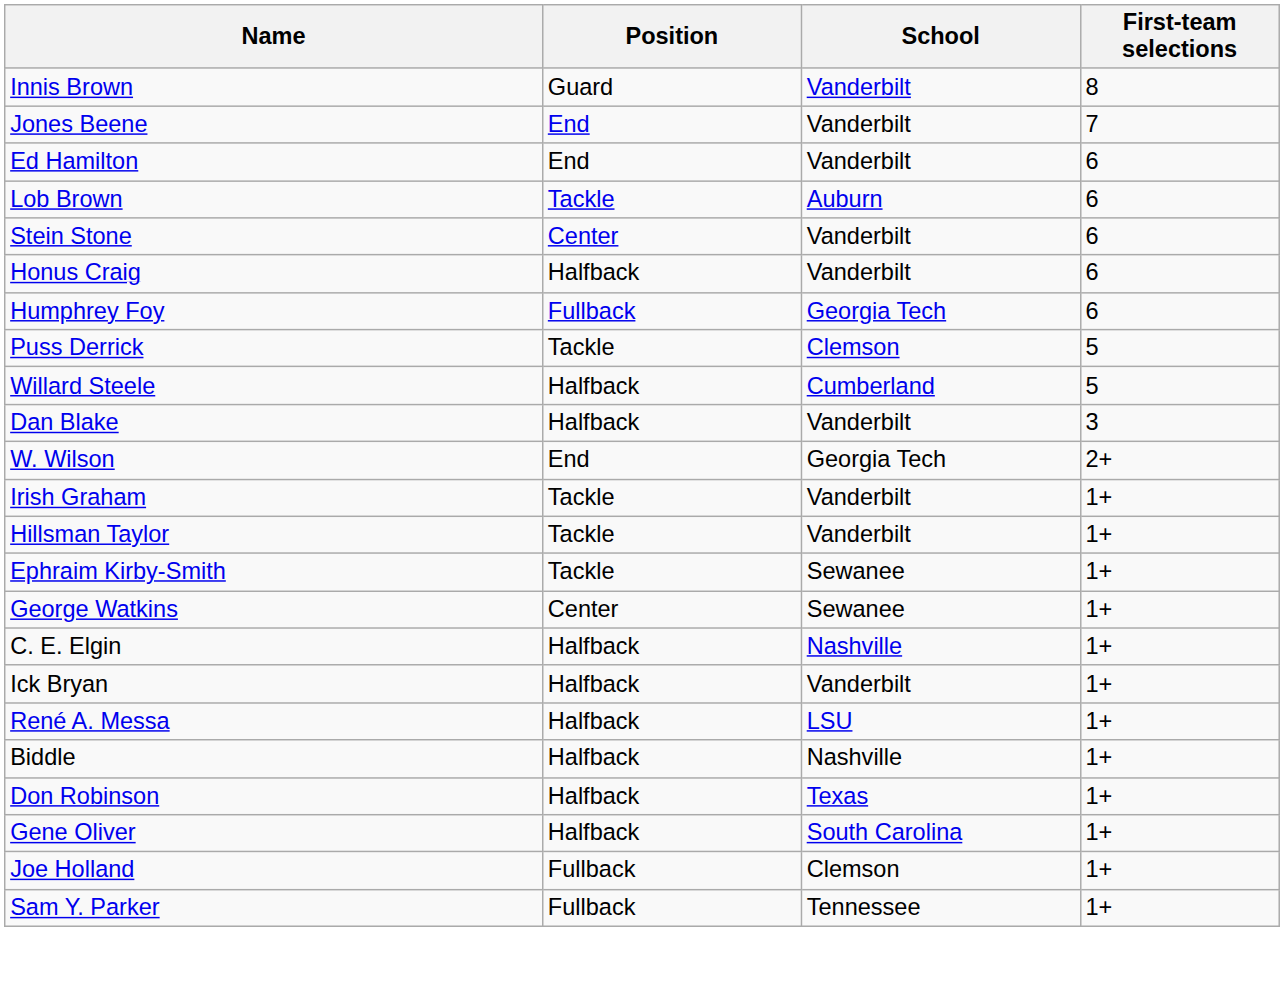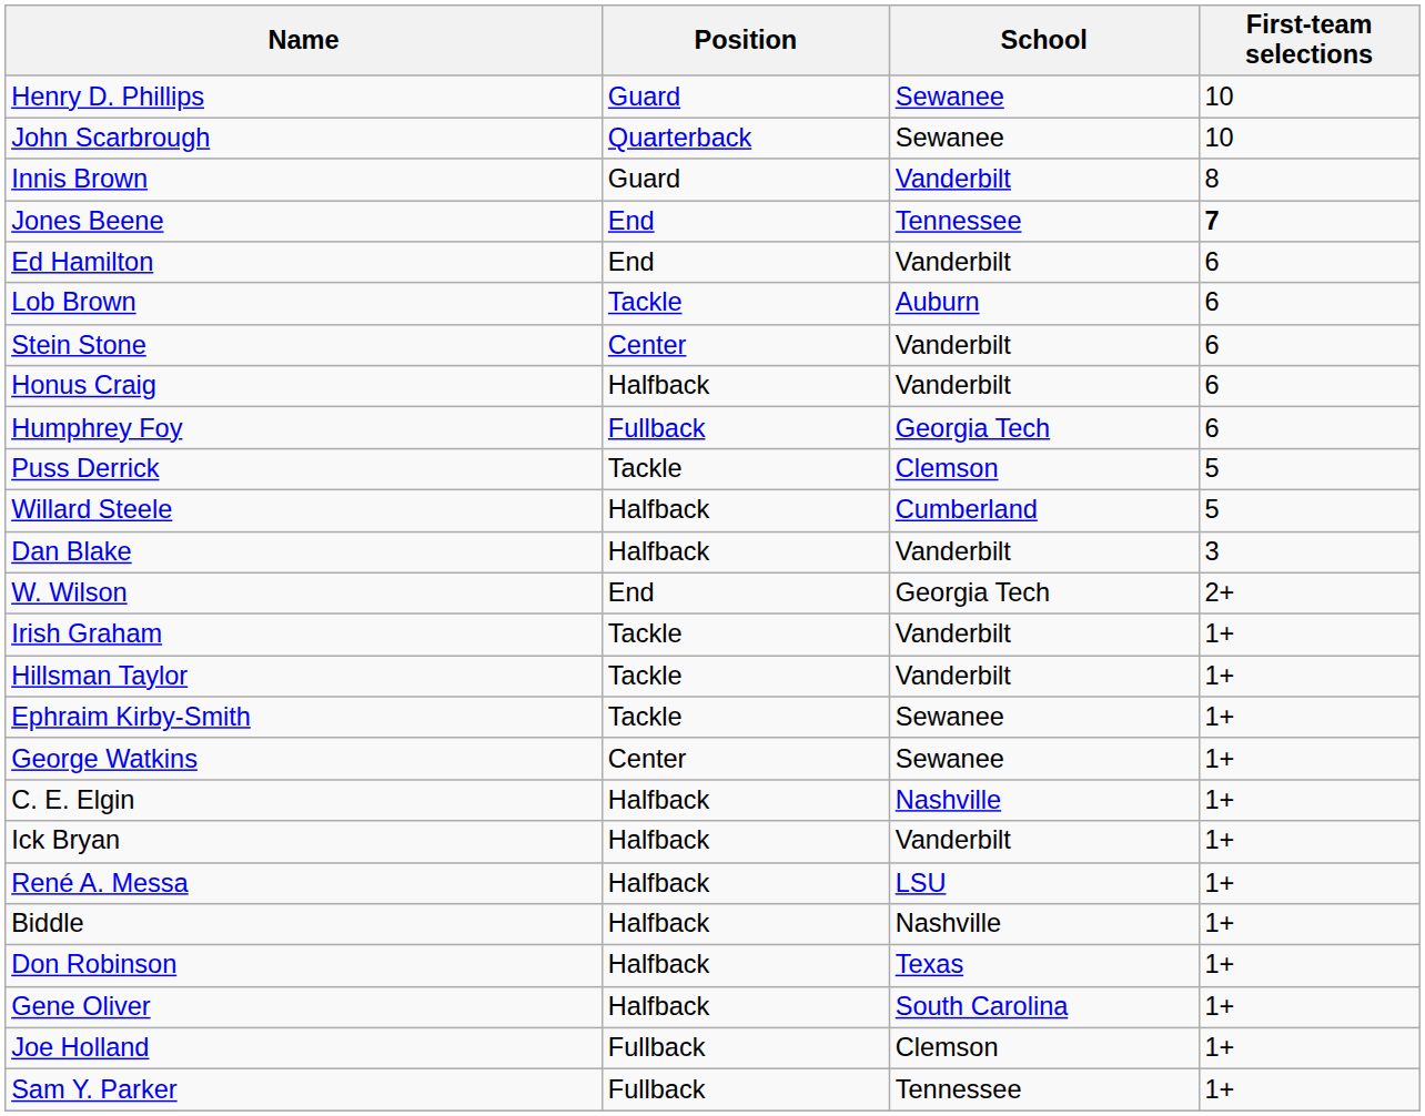+ row: Henry D. Phillips | Guard | Sewanee | 10
+ row: John Scarbrough | Quarterback | Sewanee | 10
Jones Beene | School: Vanderbilt -> Tennessee
Jones Beene | First-team selections: normal -> bold
